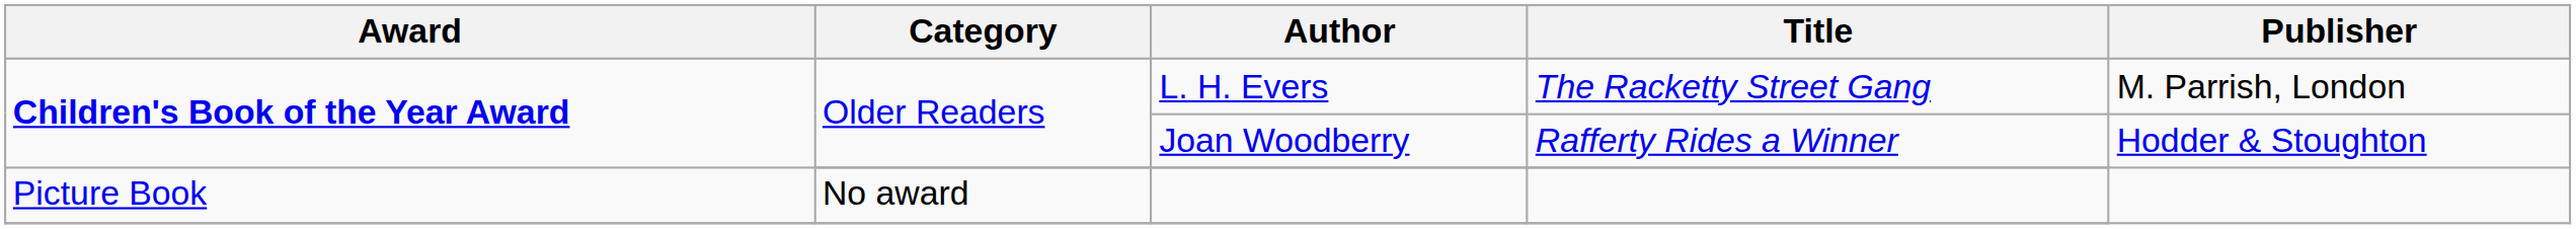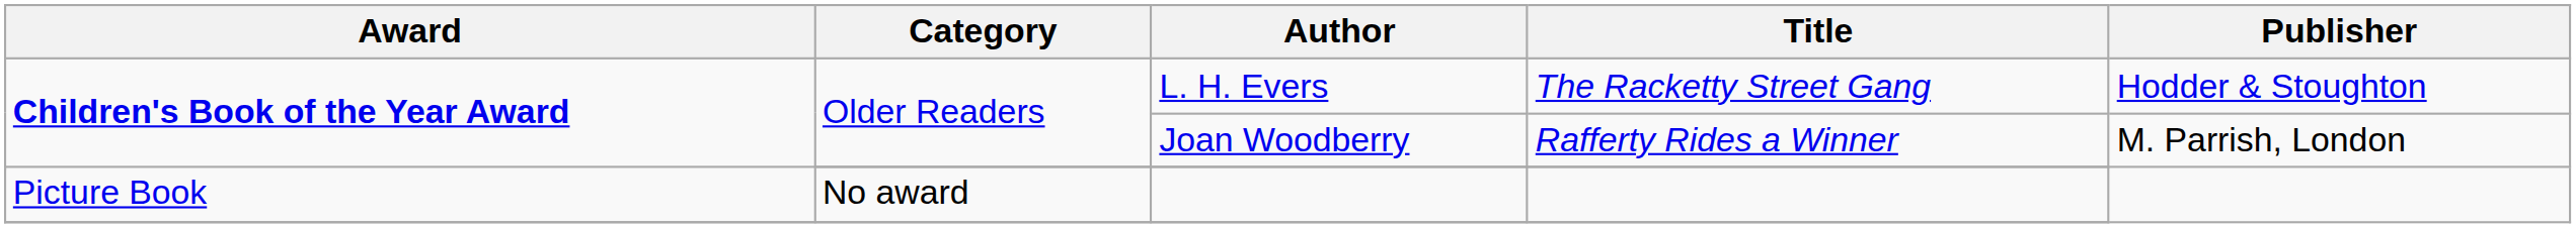L. H. Evers | Publisher: M. Parrish, London -> Hodder & Stoughton
Joan Woodberry | Publisher: Hodder & Stoughton -> M. Parrish, London
